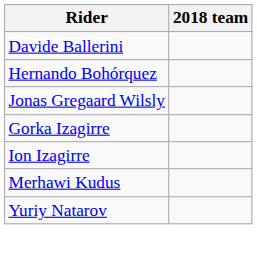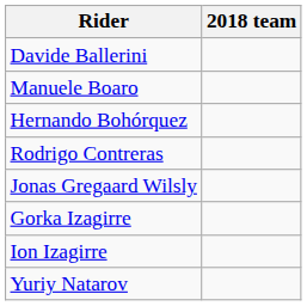+ row: Manuele Boaro
+ row: Rodrigo Contreras
- row: Merhawi Kudus
